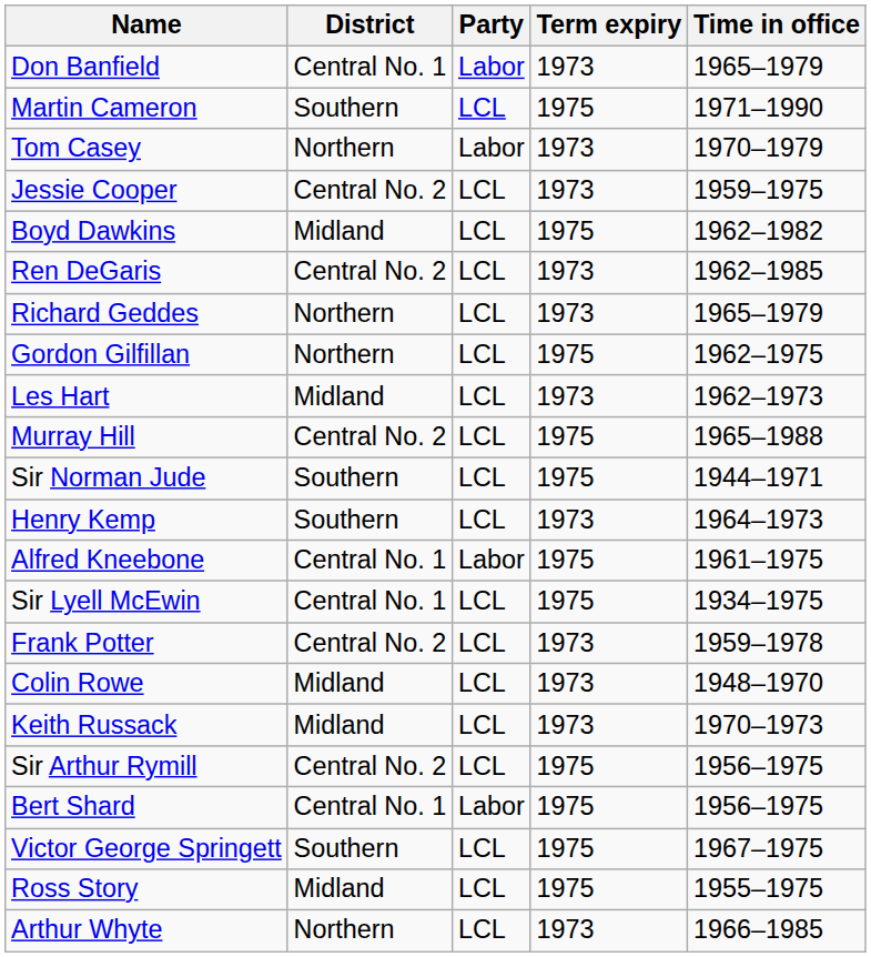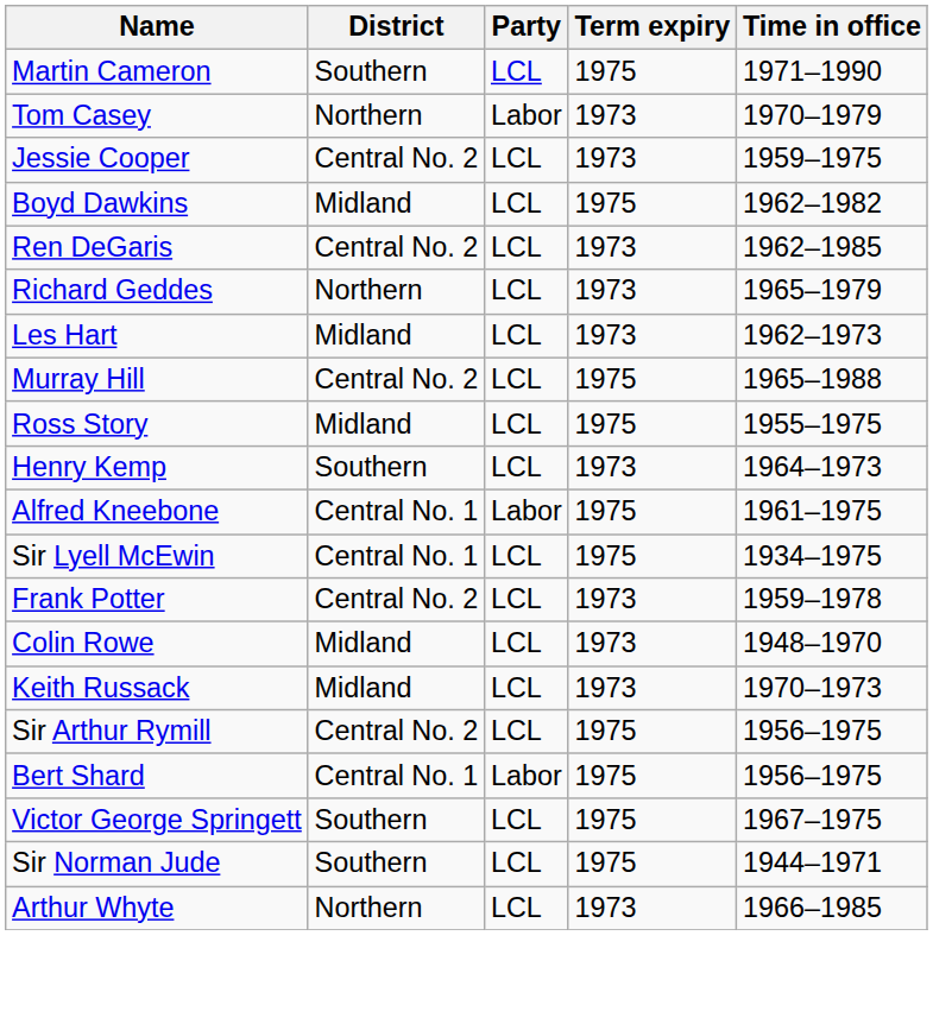- row: Don Banfield | Central No. 1 | Labor | 1973 | 1965–1979
- row: Gordon Gilfillan | Northern | LCL | 1975 | 1962–1975
rows swapped: Sir Norman Jude <-> Ross Story
